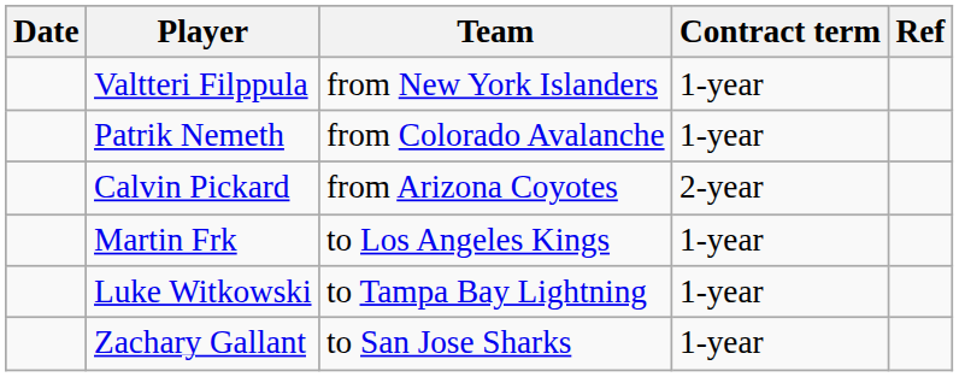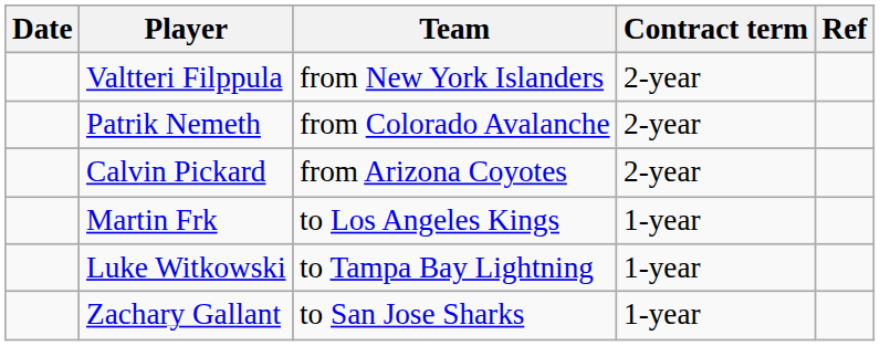Valtteri Filppula | Contract term: 1-year -> 2-year
Patrik Nemeth | Contract term: 1-year -> 2-year
